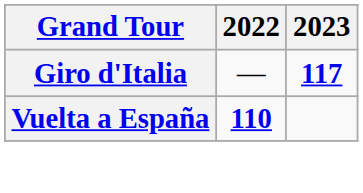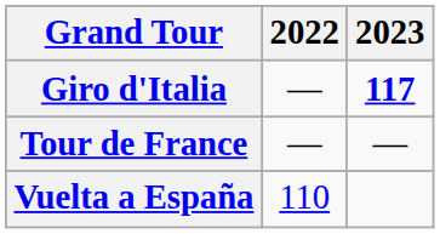+ row: Tour de France | — | —
Vuelta a España | 2022: bold -> normal
